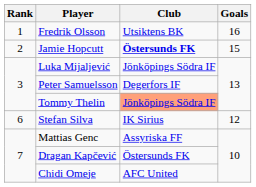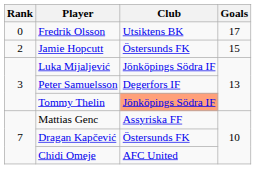Fredrik Olsson | Rank: 1 -> 0
Fredrik Olsson | Goals: 16 -> 17
Jamie Hopcutt | Club: bold -> normal
- row: 6 | Stefan Silva | IK Sirius | 12
